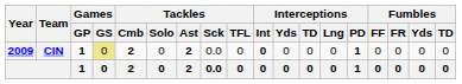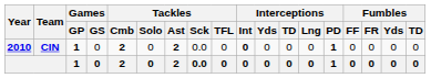CIN | Year: 2009 -> 2010
CIN | Games / GS: khaki background -> no background
